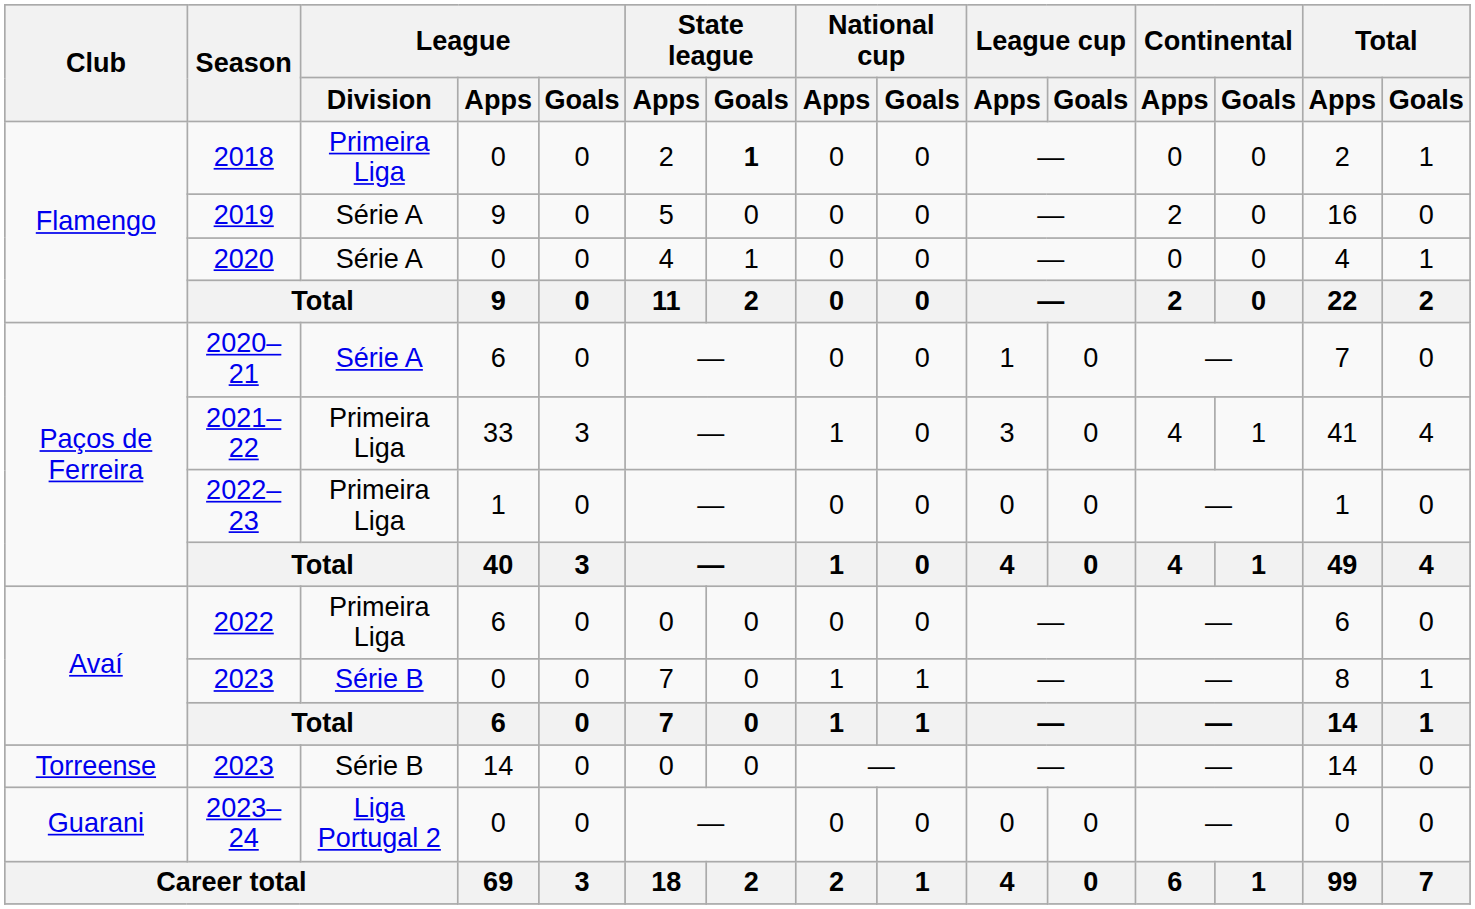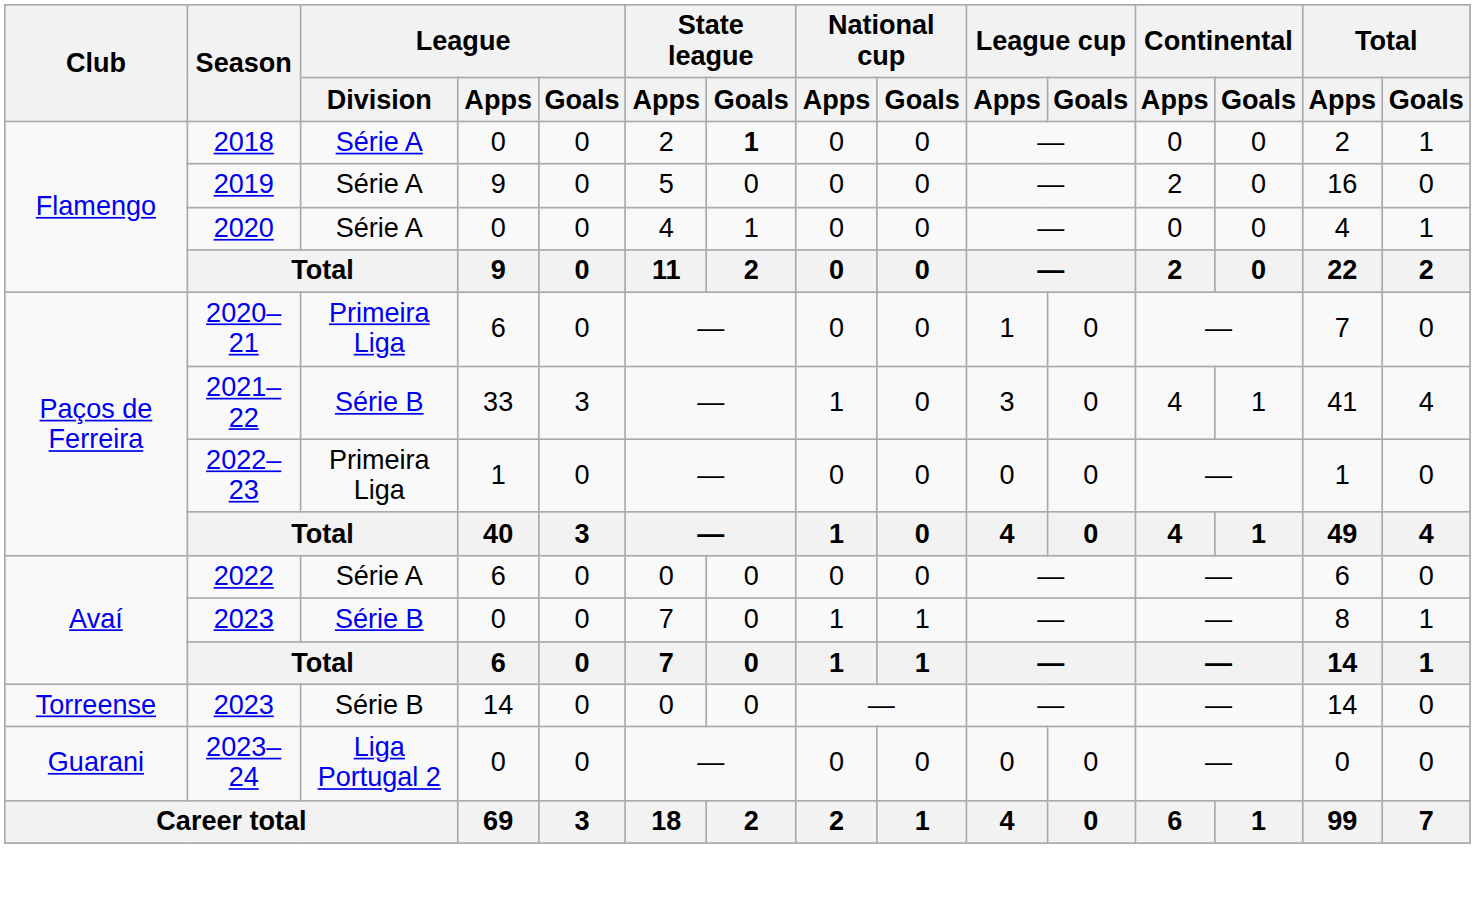2018 | League / Division: Primeira Liga -> Série A
2020–21 | League / Division: Série A -> Primeira Liga
2021–22 | League / Division: Primeira Liga -> Série B
2022 | League / Division: Primeira Liga -> Série A
